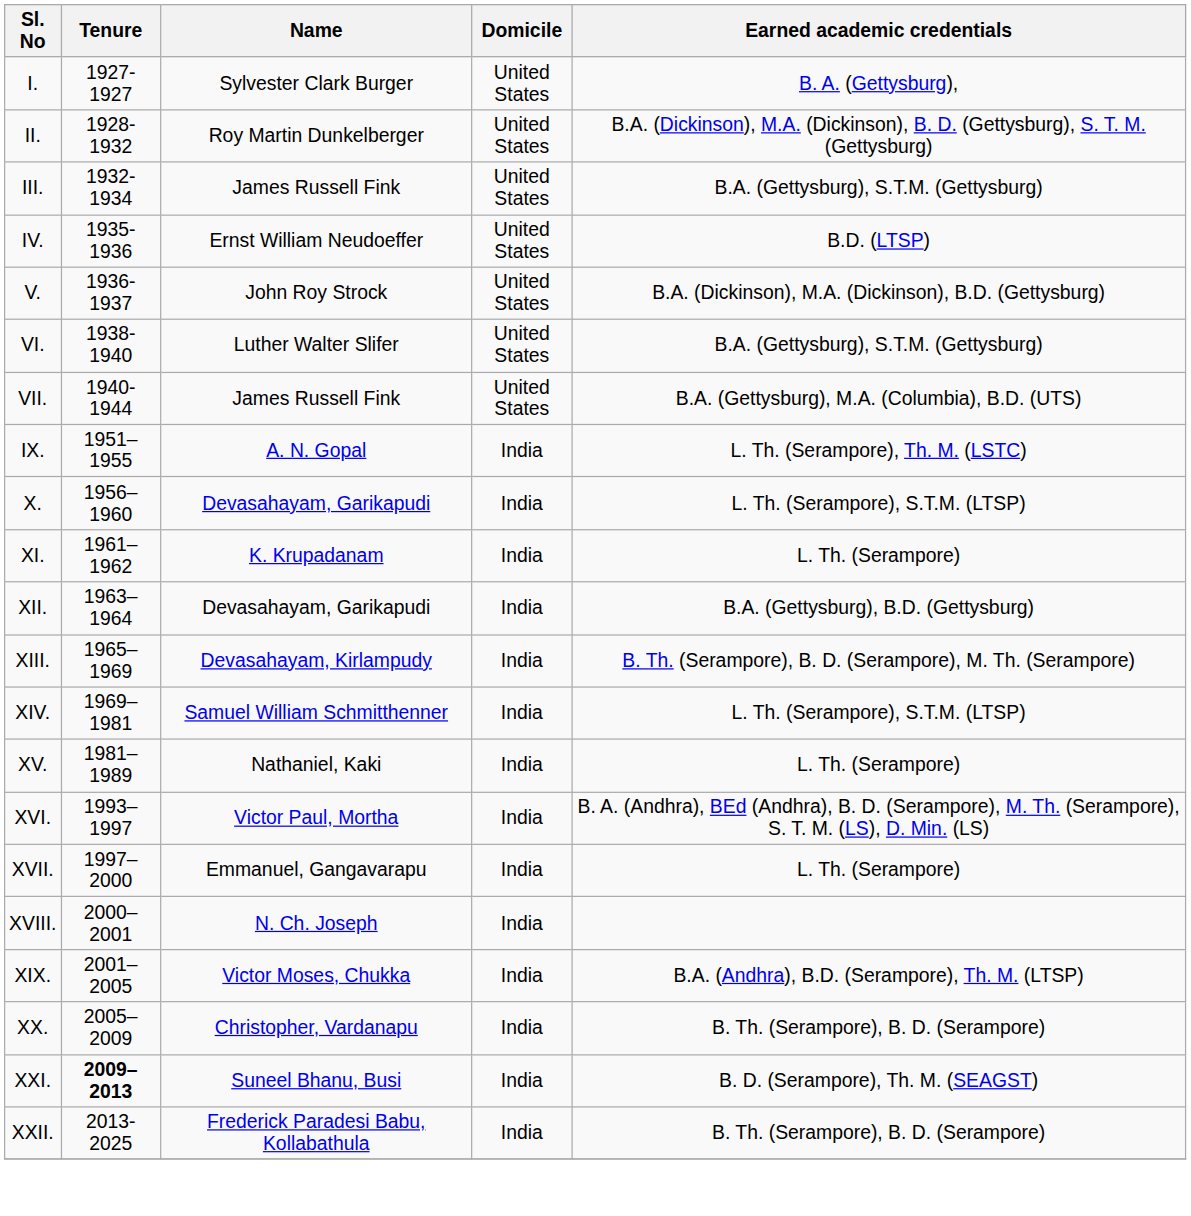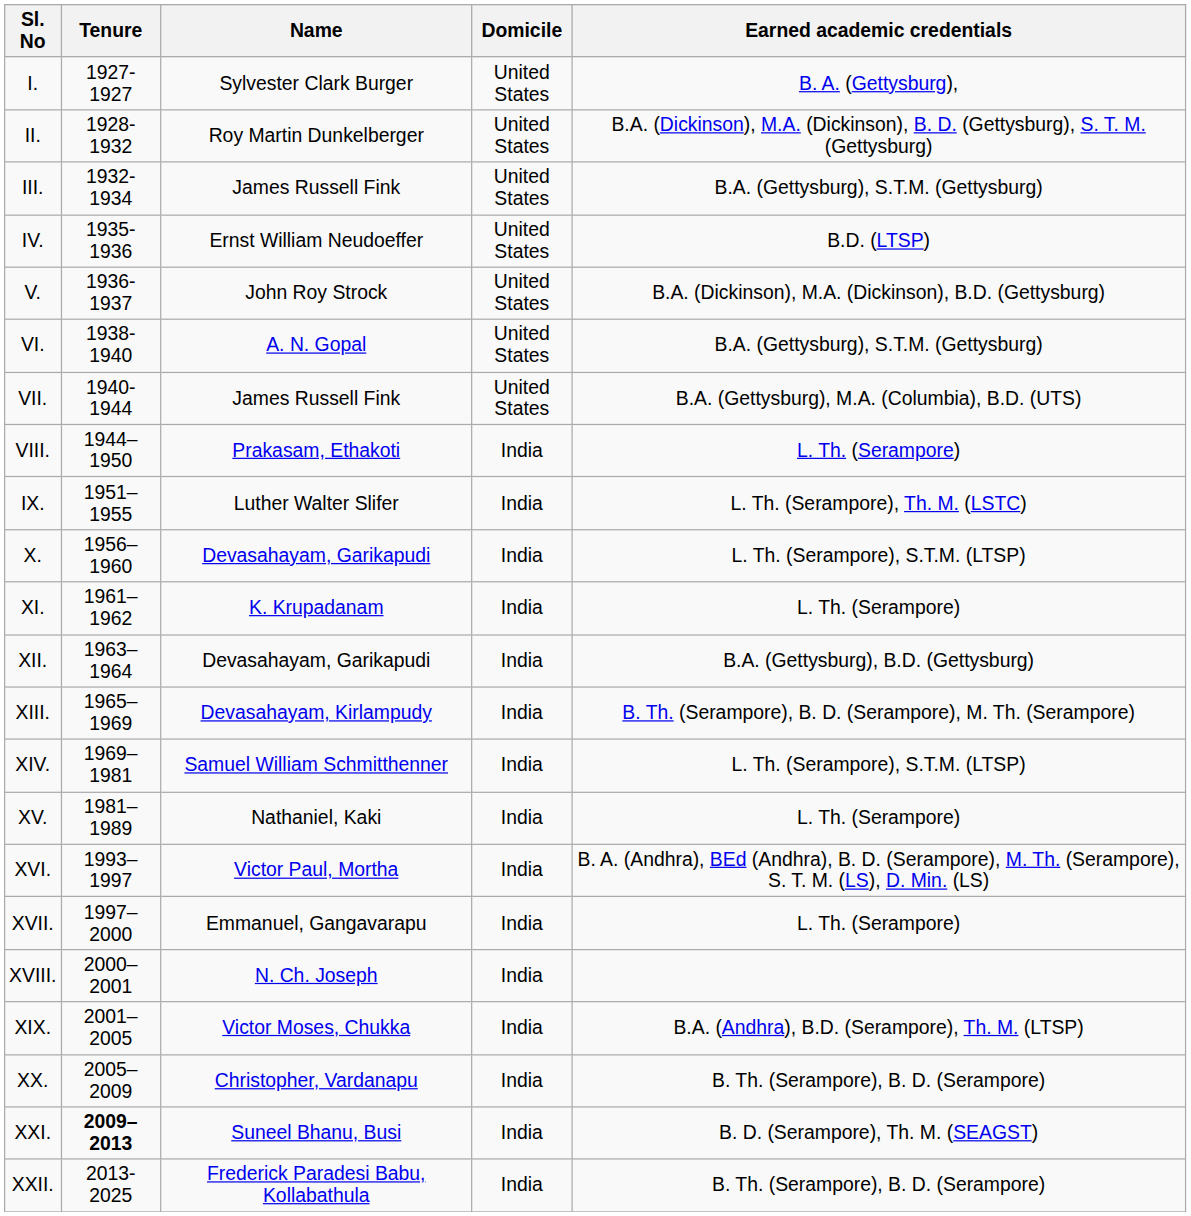VI. | Name: Luther Walter Slifer -> A. N. Gopal
+ row: VIII. | 1944–1950 | Prakasam, Ethakoti | India | L. Th. (Serampore)
IX. | Name: A. N. Gopal -> Luther Walter Slifer
